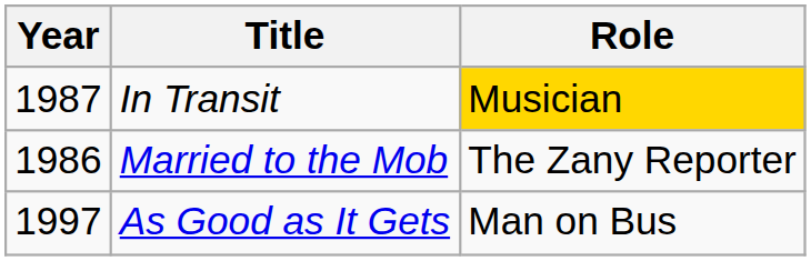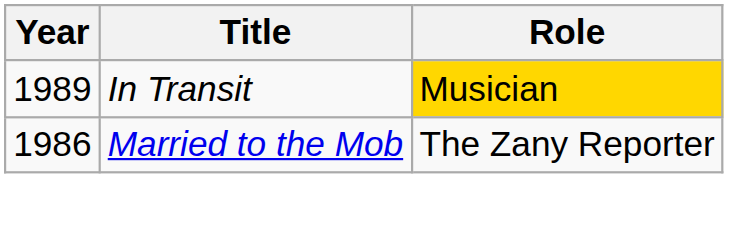In Transit | Year: 1987 -> 1989
- row: 1997 | As Good as It Gets | Man on Bus
